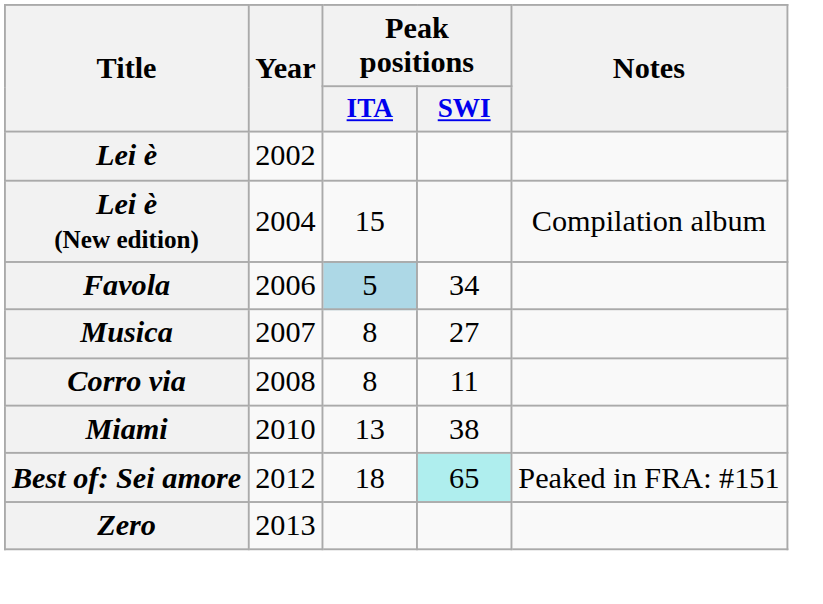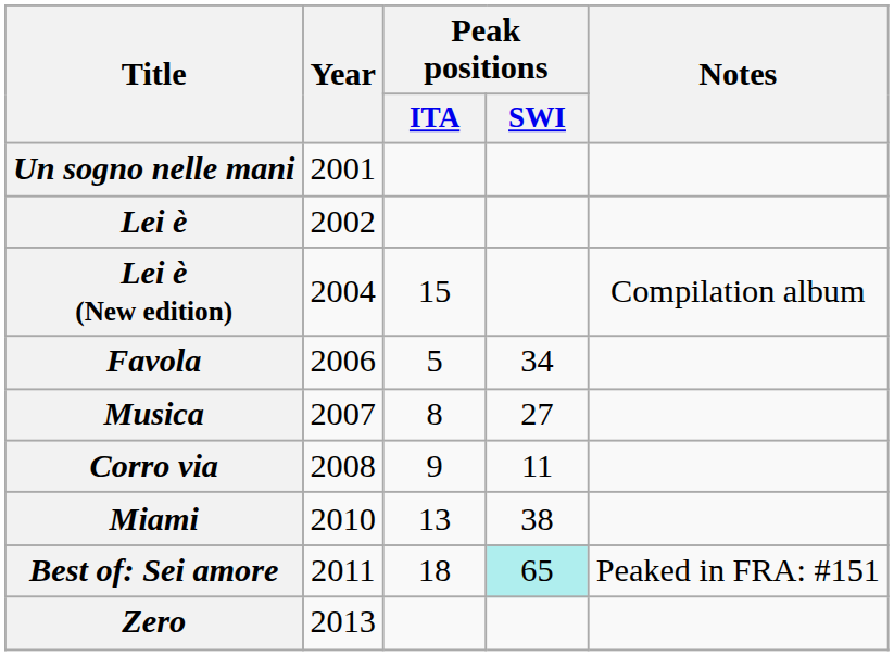+ row: Un sogno nelle mani | 2001
Favola | Peak positions / ITA: lightblue background -> no background
Corro via | Peak positions / ITA: 8 -> 9
Best of: Sei amore | Year: 2012 -> 2011
